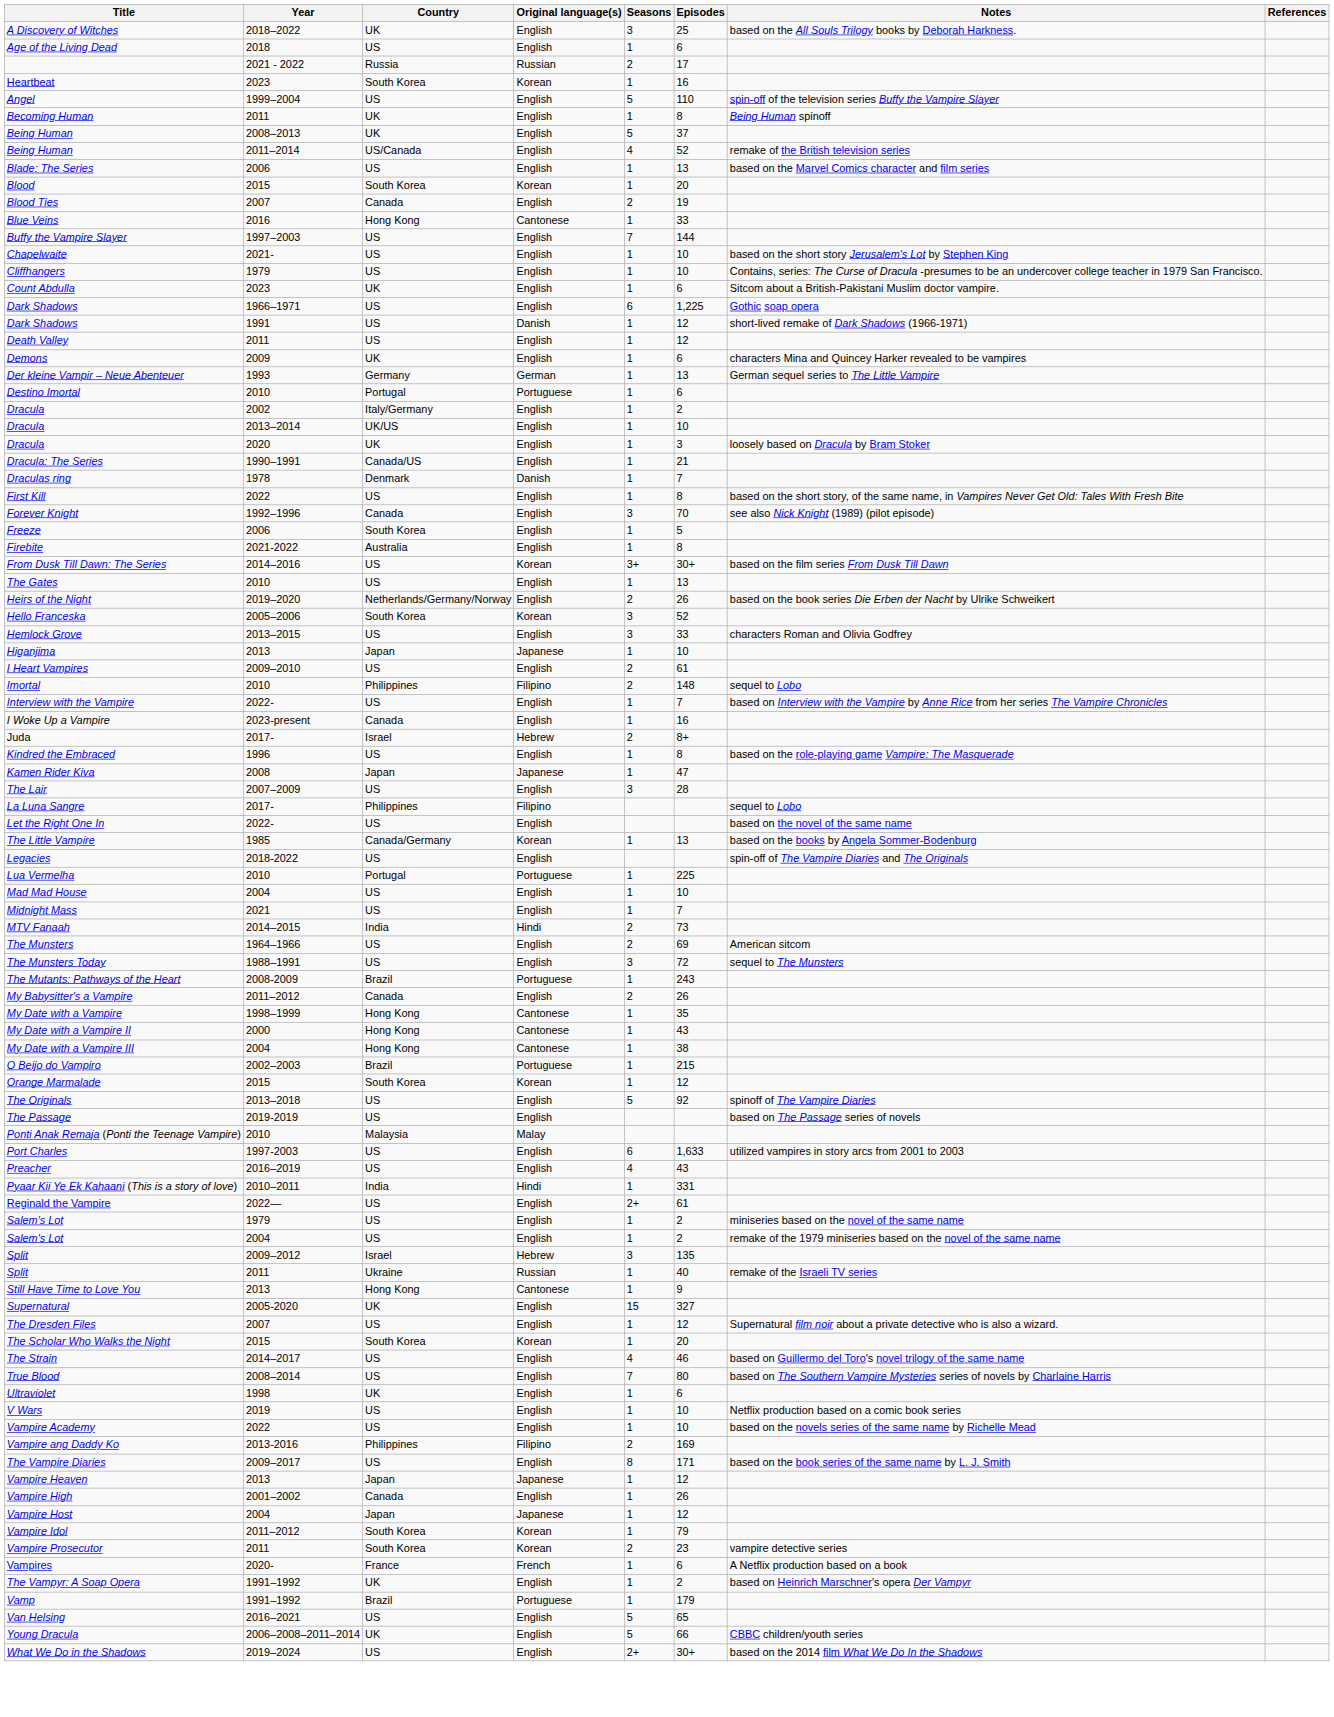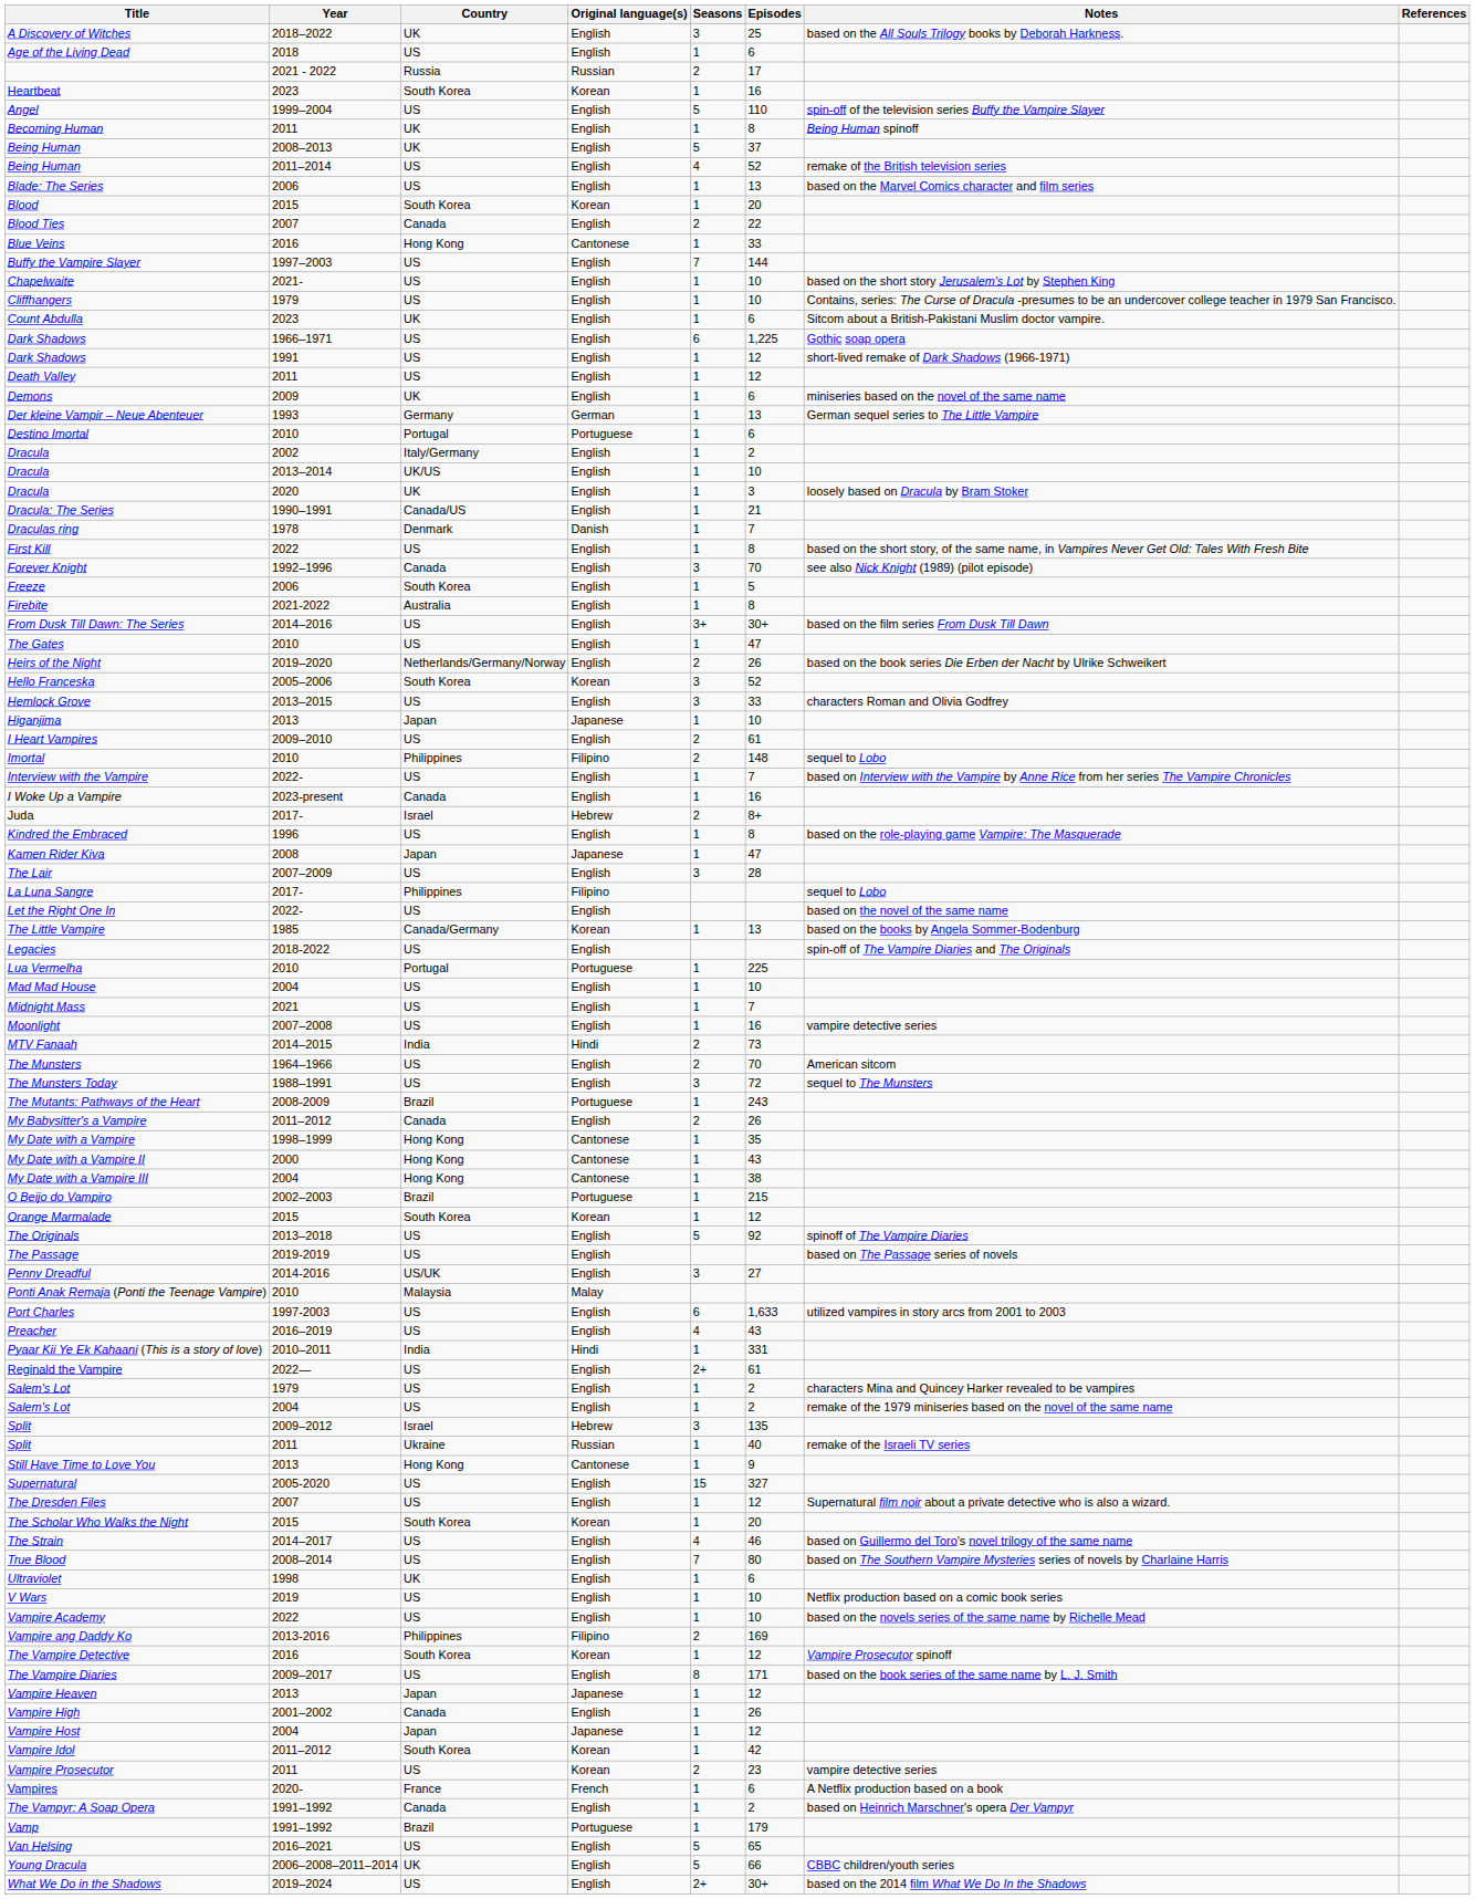Being Human / 2011–2014 | Country: US/Canada -> US
Blood Ties | Episodes: 19 -> 22
Dark Shadows / 1991 | Original language(s): Danish -> English
Demons | Notes: characters Mina and Quincey Harker revealed to be vampires -> miniseries based on the novel of the same name
From Dusk Till Dawn: The Series | Original language(s): Korean -> English
The Gates | Episodes: 13 -> 47
+ row: Moonlight | 2007–2008 | US | English | 1 | 16 | vampire detective series
The Munsters | Episodes: 69 -> 70
+ row: Penny Dreadful | 2014-2016 | US/UK | English | 3 | 27
Salem's Lot / 1979 | Notes: miniseries based on the novel of the same name -> characters Mina and Quincey Harker revealed to be vampires
Supernatural | Country: UK -> US
+ row: The Vampire Detective | 2016 | South Korea | Korean | 1 | 12 | Vampire Prosecutor spinoff
Vampire Idol | Episodes: 79 -> 42
Vampire Prosecutor | Country: South Korea -> US
The Vampyr: A Soap Opera | Country: UK -> Canada
